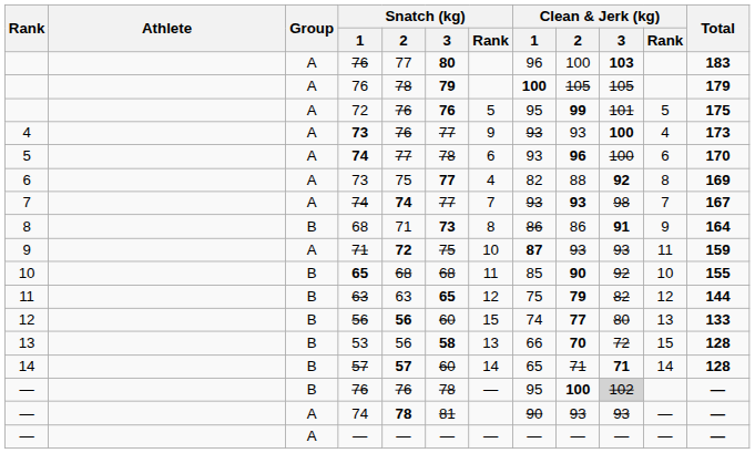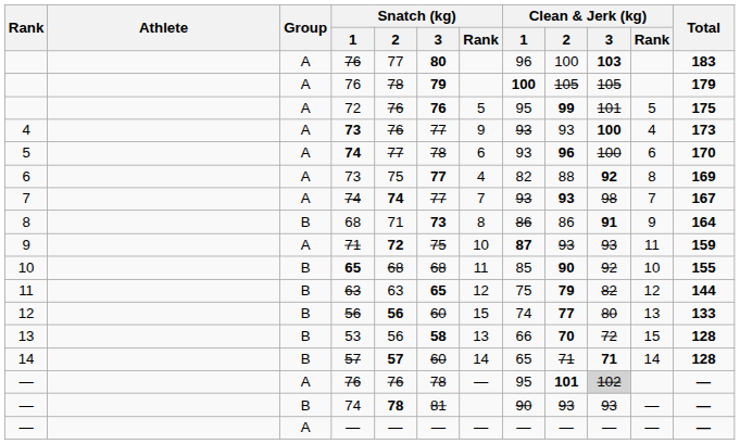— / 76 | Group: B -> A
— / 76 | Clean & Jerk (kg) / 2: 100 -> 101
— / 74 | Group: A -> B
